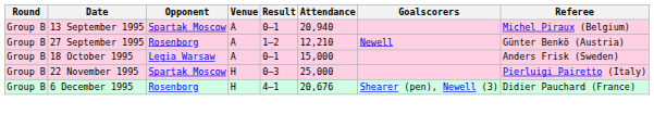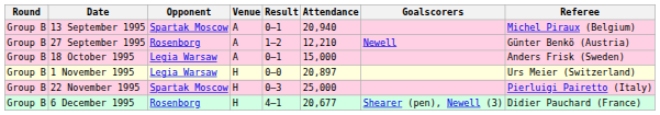+ row: Group B | 1 November 1995 | Legia Warsaw | H | 0–0 | 20,897 | Urs Meier (Switzerland)
6 December 1995 | Attendance: 20,676 -> 20,677
